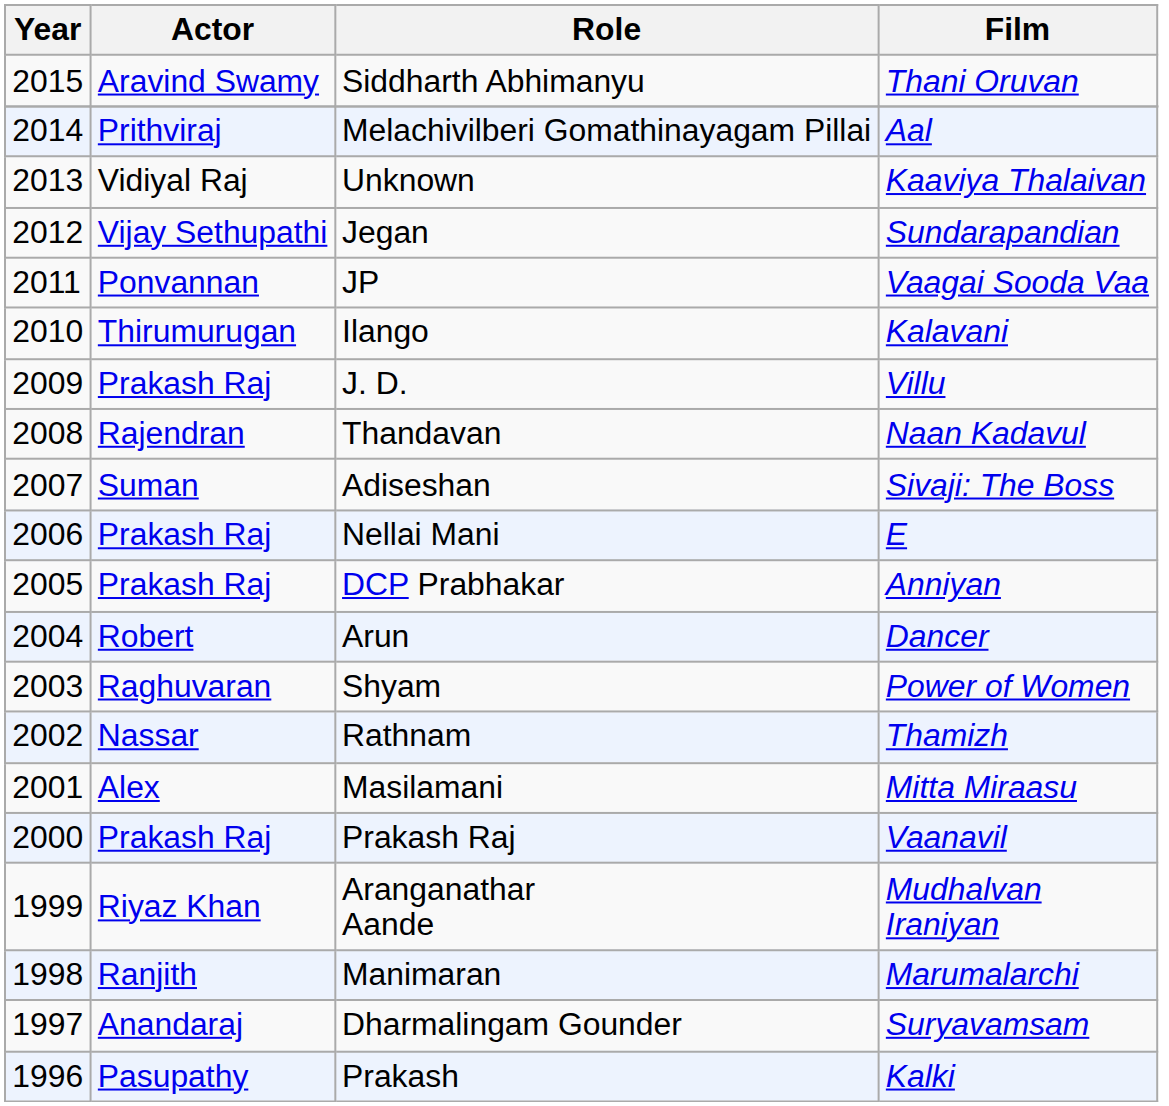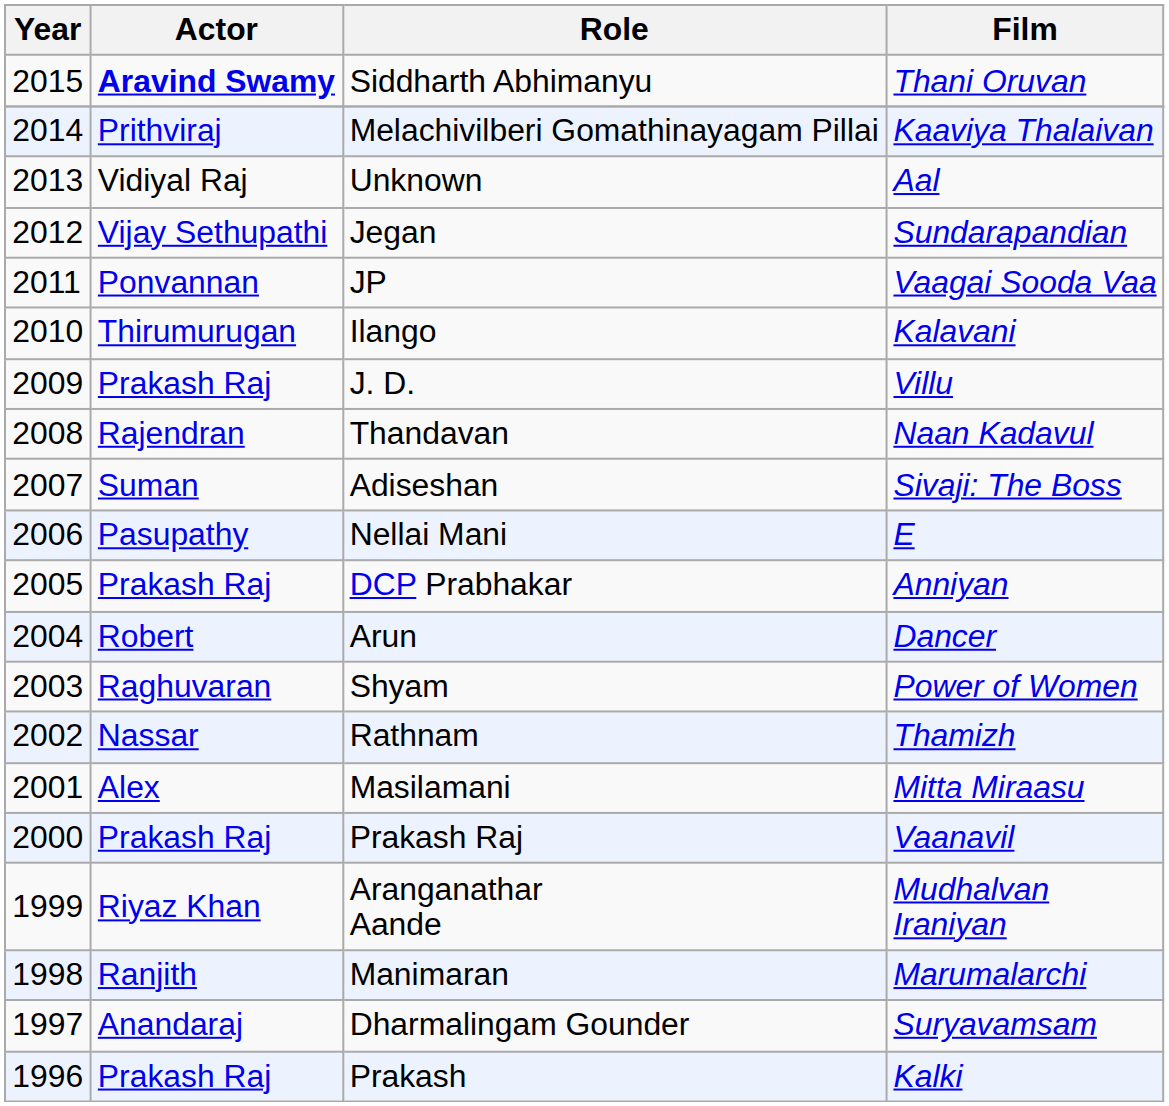Siddharth Abhimanyu | Actor: normal -> bold
Melachivilberi Gomathinayagam Pillai | Film: Aal -> Kaaviya Thalaivan
Unknown | Film: Kaaviya Thalaivan -> Aal
Nellai Mani | Actor: Prakash Raj -> Pasupathy
Prakash | Actor: Pasupathy -> Prakash Raj
